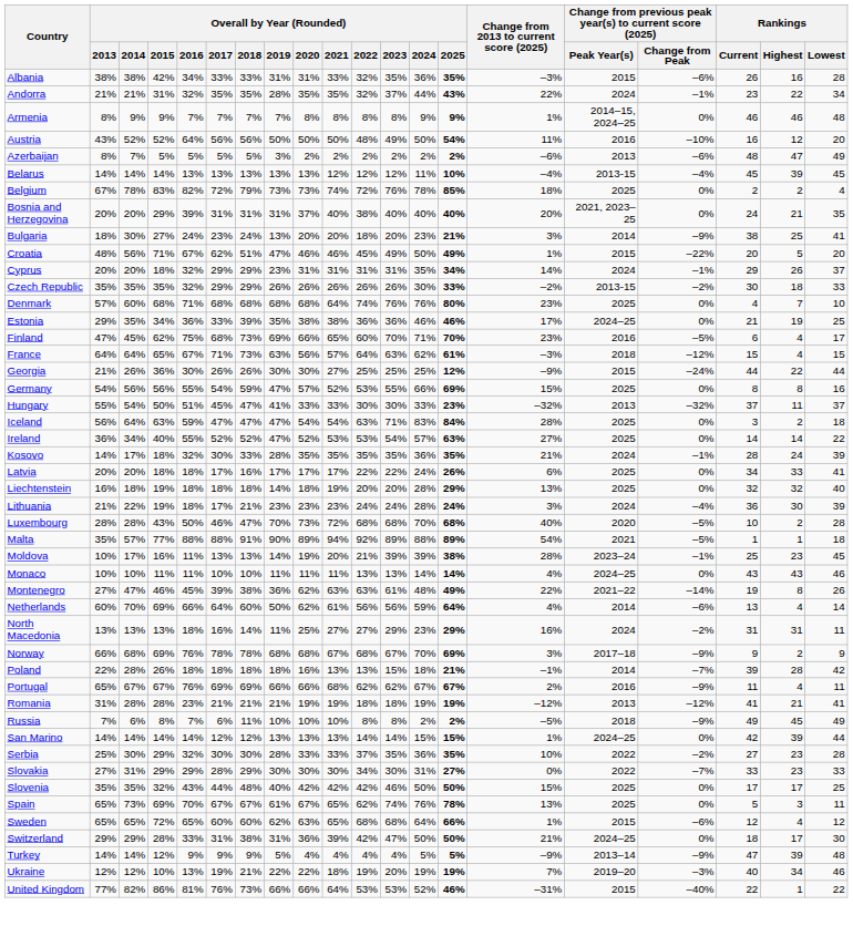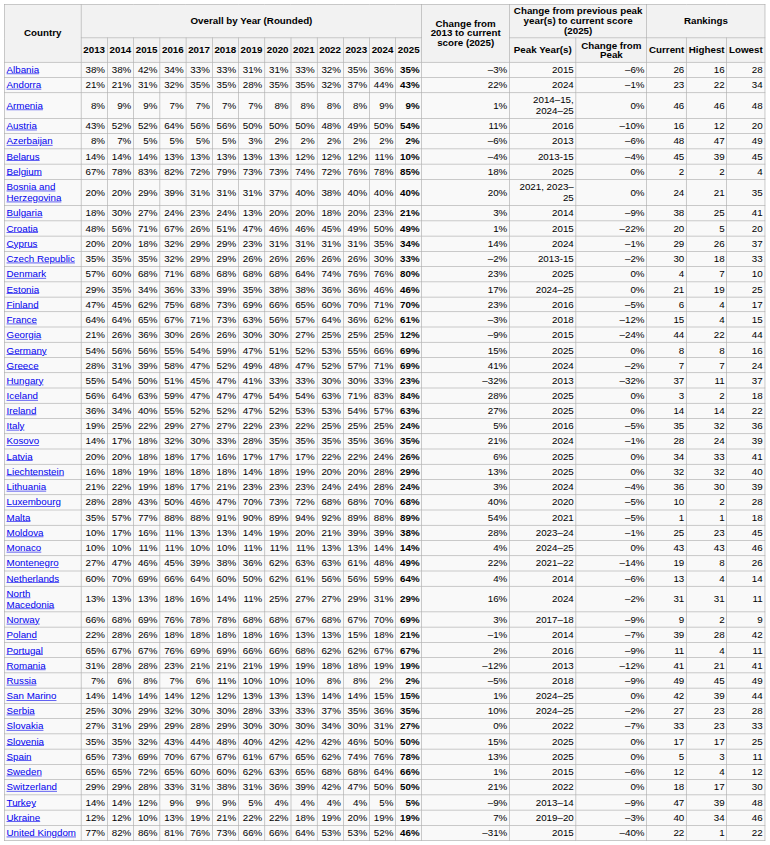Croatia | Overall by Year (Rounded) / 2017: 62% -> 26%
France | Overall by Year (Rounded) / 2023: 63% -> 36%
Germany | Overall by Year (Rounded) / 2020: 57% -> 51%
+ row: Greece | 28% | 31% | 39% | 58% | 47% | 52% | 49% | 48% | 47% | 52% | 57% | 71% | 69% | 41% | 2024 | –2% | 7 | 7 | 24
+ row: Italy | 19% | 25% | 22% | 29% | 27% | 27% | 22% | 23% | 22% | 25% | 25% | 25% | 24% | 5% | 2016 | –5% | 35 | 32 | 36
North Macedonia | Overall by Year (Rounded) / 2024: 23% -> 31%
Serbia | column 16: 2022 -> 2024–25
Switzerland | column 16: 2024–25 -> 2022
